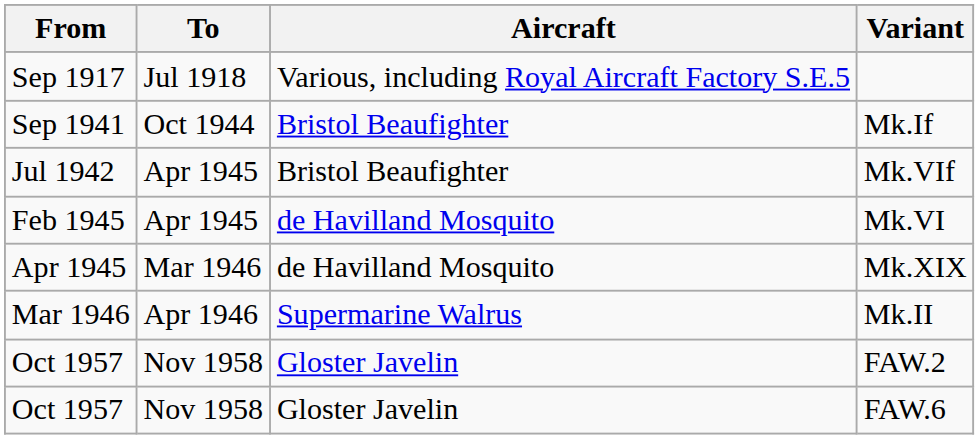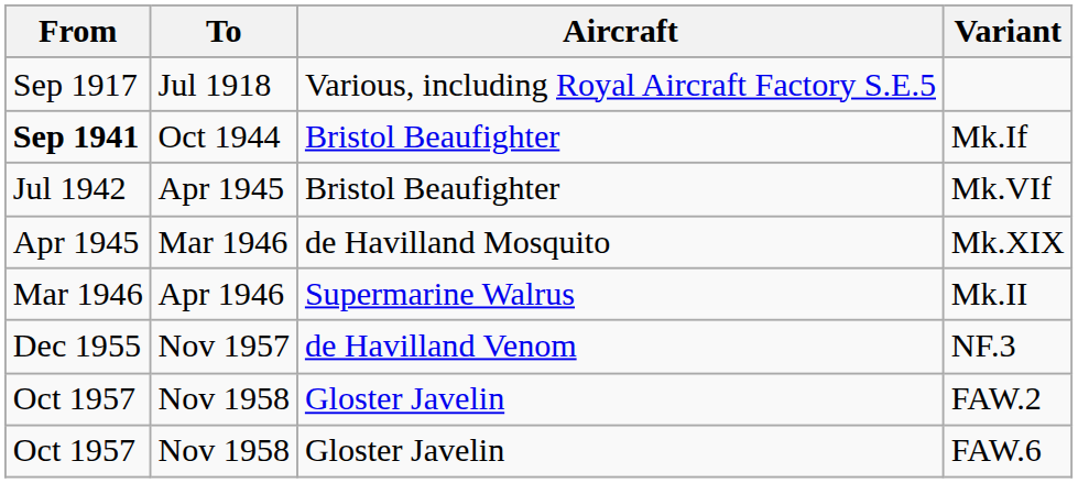Mk.If | From: normal -> bold
- row: Feb 1945 | Apr 1945 | de Havilland Mosquito | Mk.VI
+ row: Dec 1955 | Nov 1957 | de Havilland Venom | NF.3
